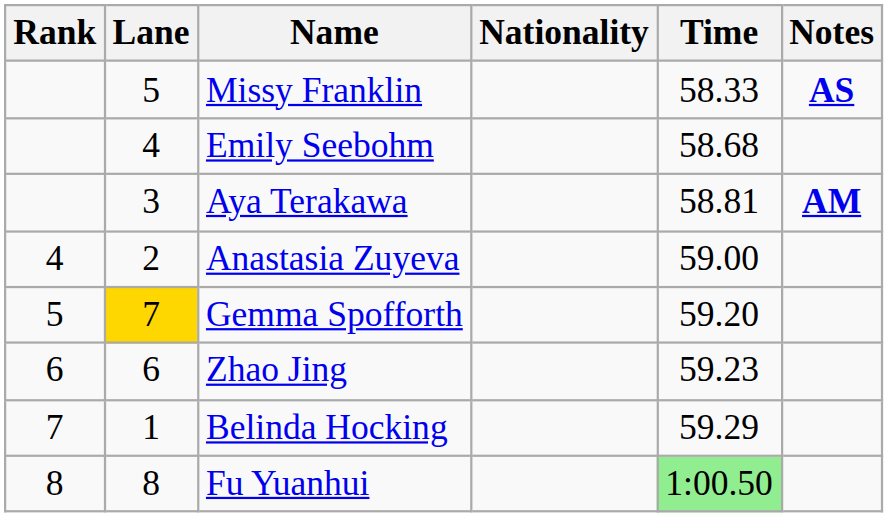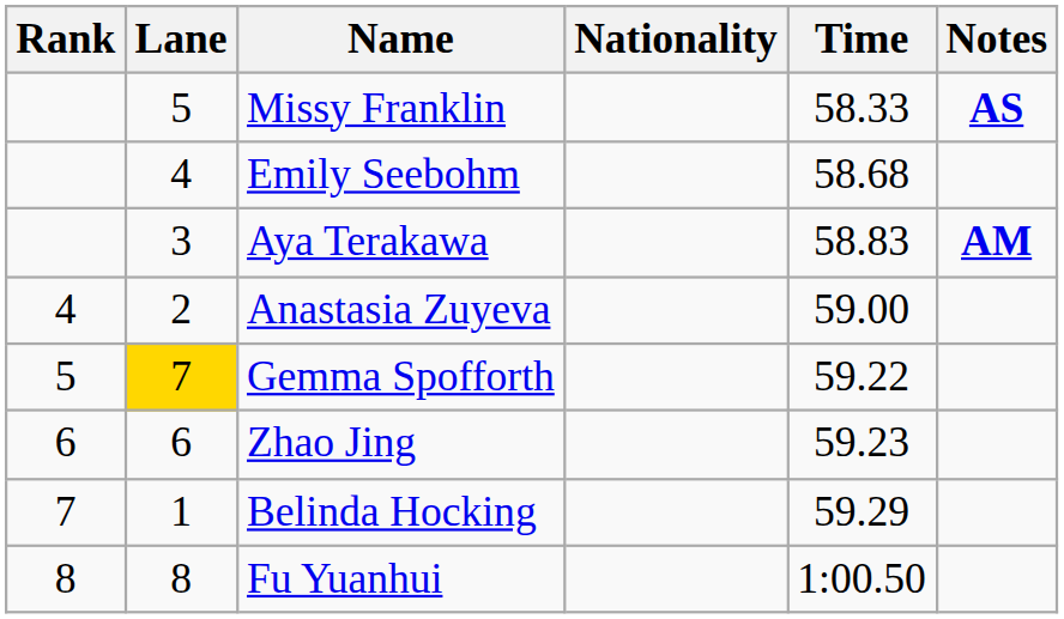Aya Terakawa | Time: 58.81 -> 58.83
Gemma Spofforth | Time: 59.20 -> 59.22
Fu Yuanhui | Time: lightgreen background -> no background
